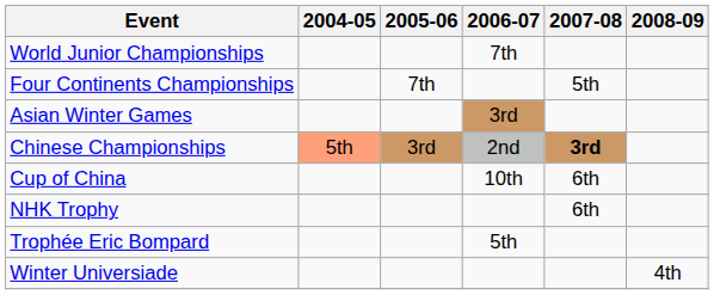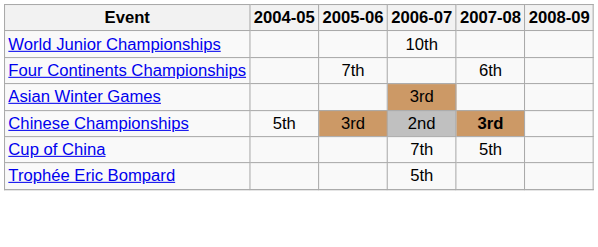World Junior Championships | 2006-07: 7th -> 10th
Four Continents Championships | 2007-08: 5th -> 6th
Chinese Championships | 2004-05: lightsalmon background -> no background
Cup of China | 2006-07: 10th -> 7th
Cup of China | 2007-08: 6th -> 5th
- row: NHK Trophy | 6th
- row: Winter Universiade | 4th
